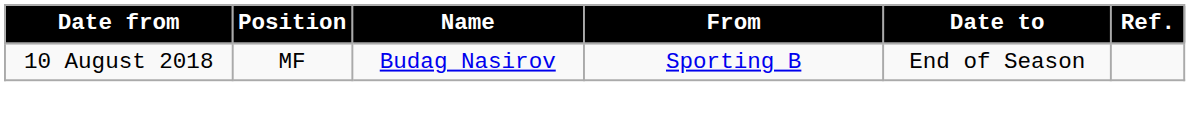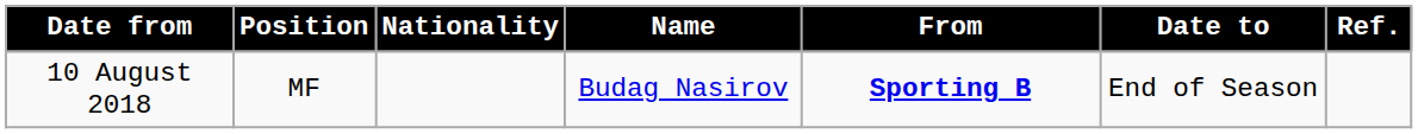+ column: Nationality
10 August 2018 | From: normal -> bold
